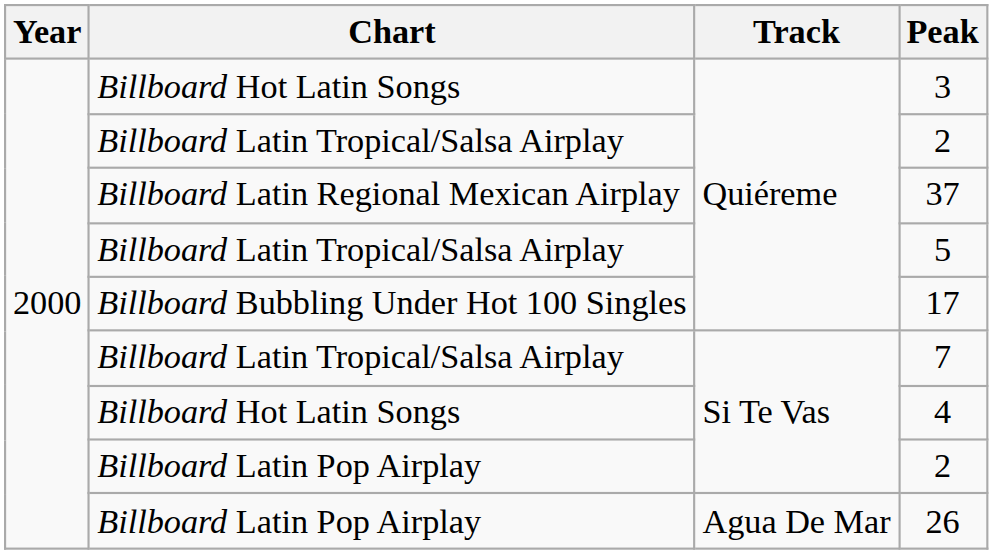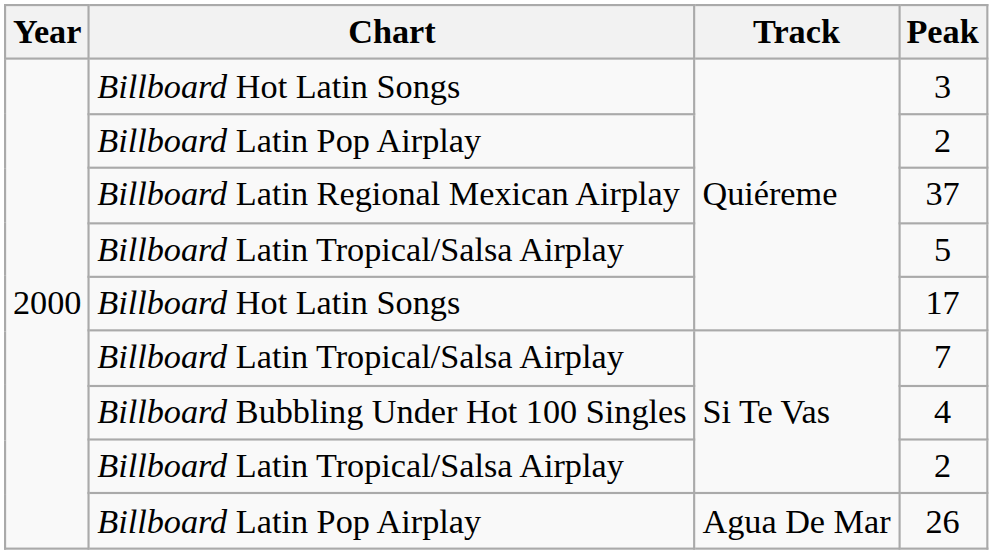Quiéreme / 2 | Chart: Billboard Latin Tropical/Salsa Airplay -> Billboard Latin Pop Airplay
17 | Chart: Billboard Bubbling Under Hot 100 Singles -> Billboard Hot Latin Songs
4 | Chart: Billboard Hot Latin Songs -> Billboard Bubbling Under Hot 100 Singles
Si Te Vas / 2 | Chart: Billboard Latin Pop Airplay -> Billboard Latin Tropical/Salsa Airplay
